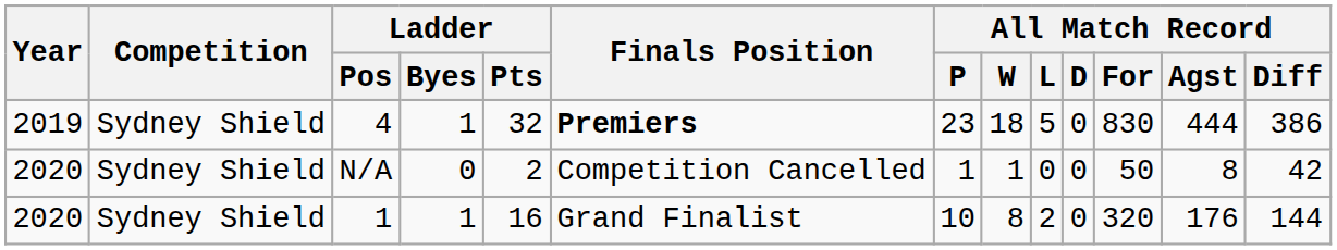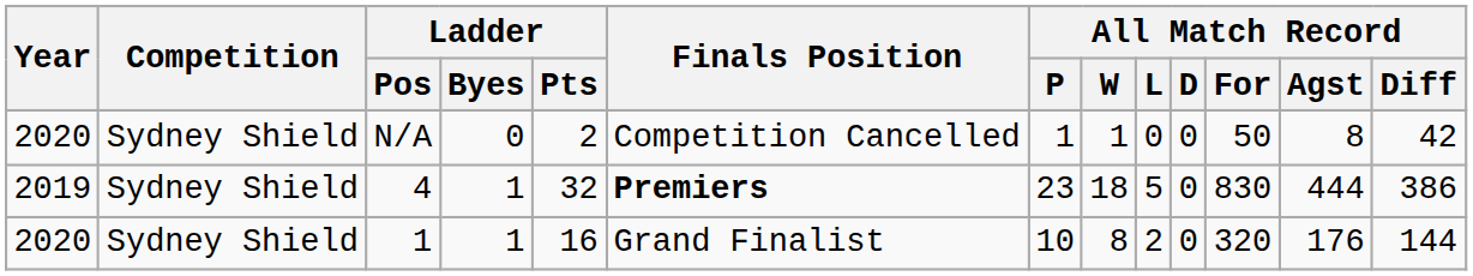rows swapped: 4 <-> N/A
